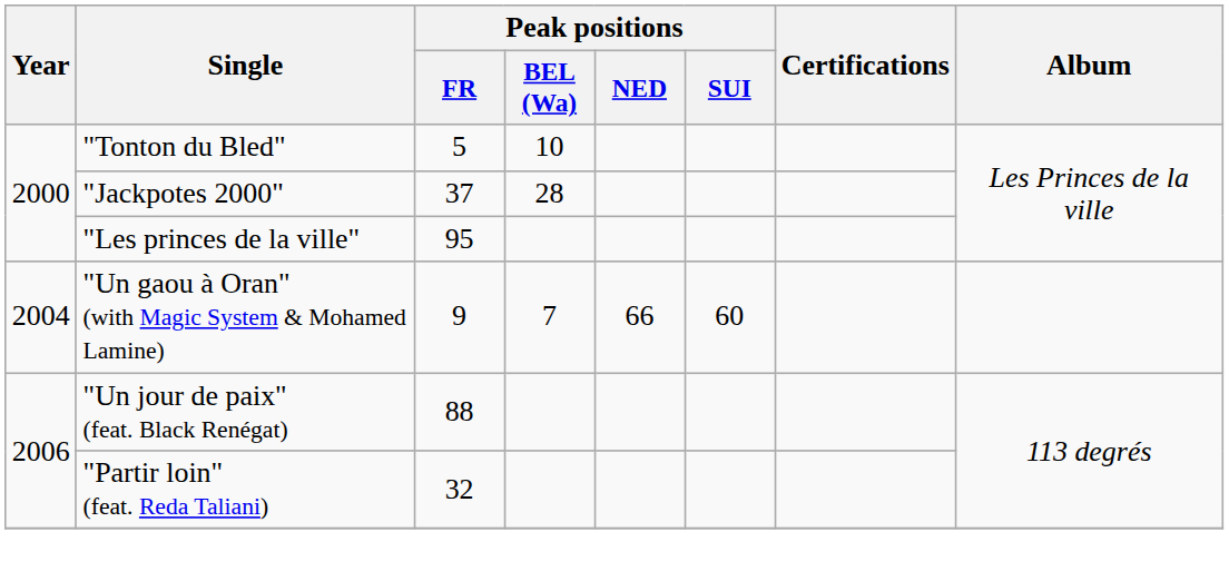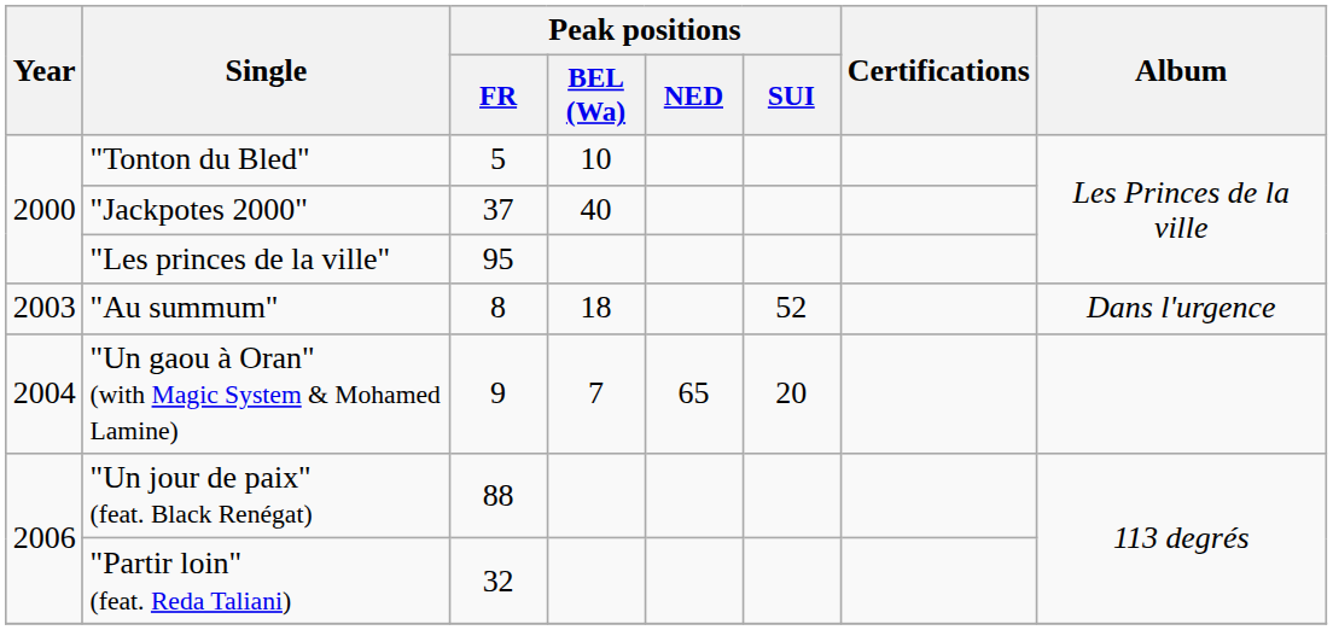"Jackpotes 2000" | Peak positions / BEL (Wa): 28 -> 40
+ row: 2003 | "Au summum" | 8 | 18 | 52 | Dans l'urgence
"Un gaou à Oran" (with Magic System & Mohamed Lamine) | Peak positions / NED: 66 -> 65
"Un gaou à Oran" (with Magic System & Mohamed Lamine) | Peak positions / SUI: 60 -> 20
